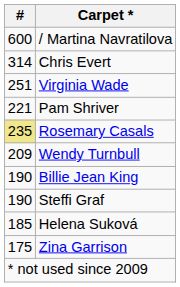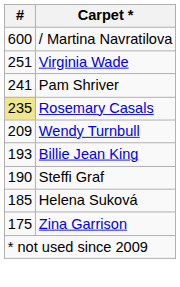- row: 314 | Chris Evert
Pam Shriver | #: 221 -> 241
Billie Jean King | #: 190 -> 193
